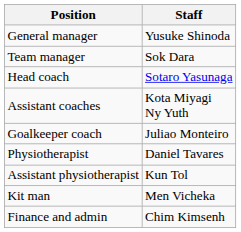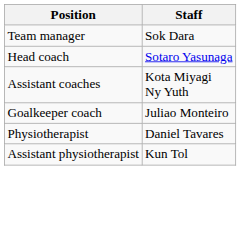- row: General manager | Yusuke Shinoda
- row: Kit man | Men Vicheka
- row: Finance and admin | Chim Kimsenh
